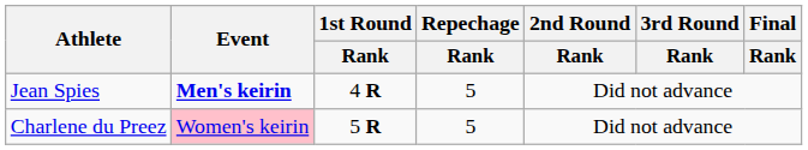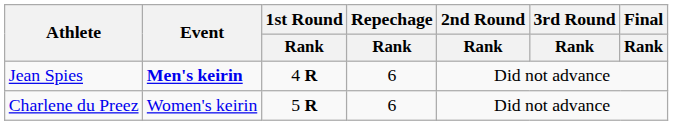Jean Spies | Repechage / Rank: 5 -> 6
Charlene du Preez | Event: pink background -> no background
Charlene du Preez | Repechage / Rank: 5 -> 6
